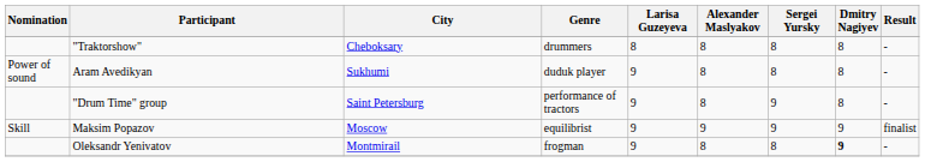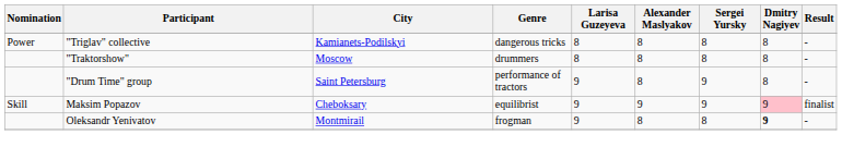+ row: Power | "Triglav" collective | Kamianets-Podilskyi | dangerous tricks | 8 | 8 | 8 | 8 | -
"Traktorshow" | City: Cheboksary -> Moscow
- row: Power of sound | Aram Avedikyan | Sukhumi | duduk player | 9 | 8 | 8 | 8 | -
Maksim Popazov | City: Moscow -> Cheboksary
Maksim Popazov | Dmitry Nagiyev: no background -> pink background
